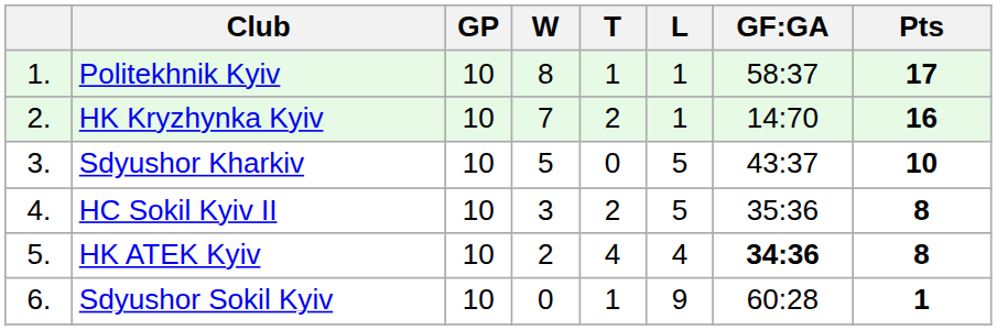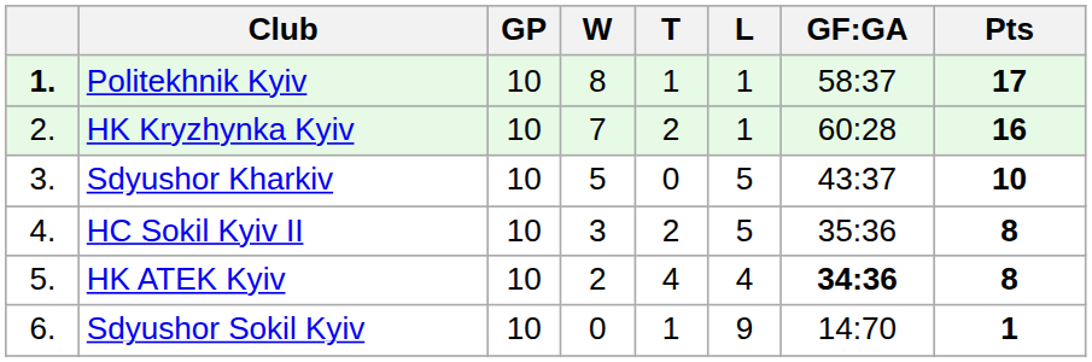Politekhnik Kyiv | column 1: normal -> bold
HK Kryzhynka Kyiv | GF:GA: 14:70 -> 60:28
Sdyushor Sokil Kyiv | GF:GA: 60:28 -> 14:70
